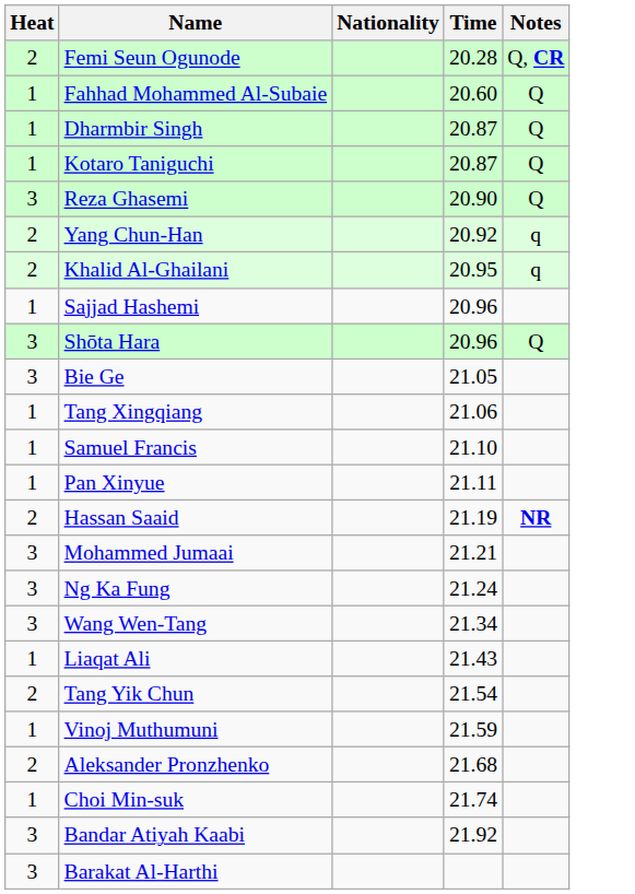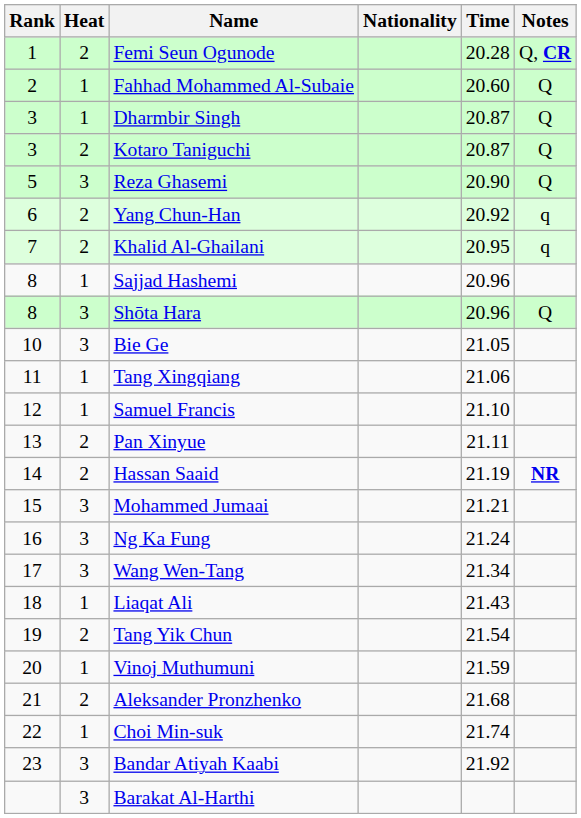+ column: Rank | 1 | 2 | 3 | 3 | 5 | 6 | 7 | 8 | 8 | 10 | 11 | 12 | 13 | 14 | 15 | 16 | 17 | 18 | 19 | 20 | 21 | 22 | 23
Kotaro Taniguchi | Heat: 1 -> 2
Pan Xinyue | Heat: 1 -> 2
